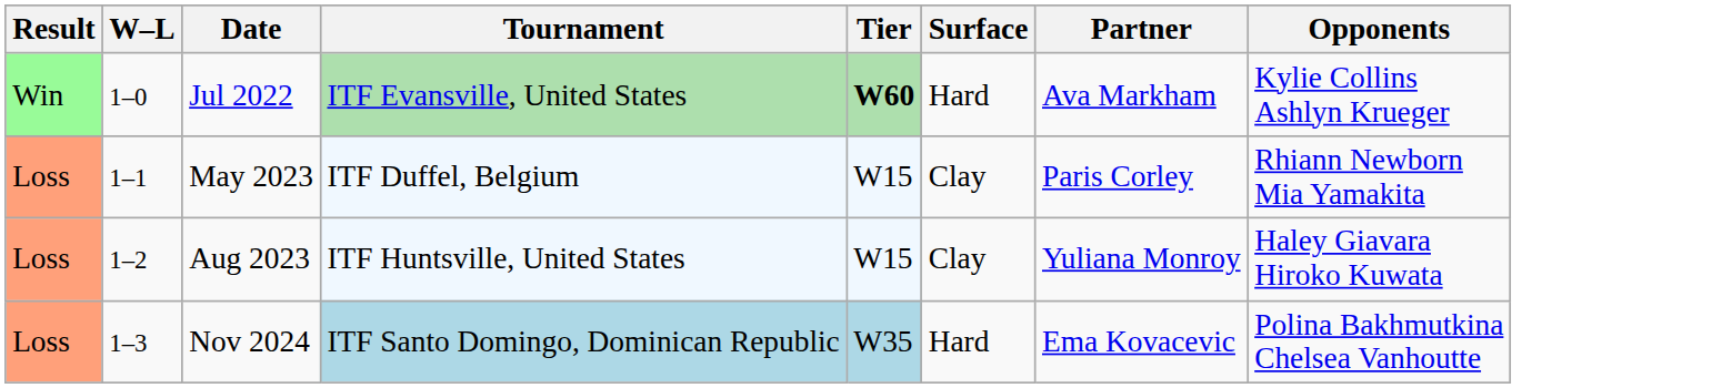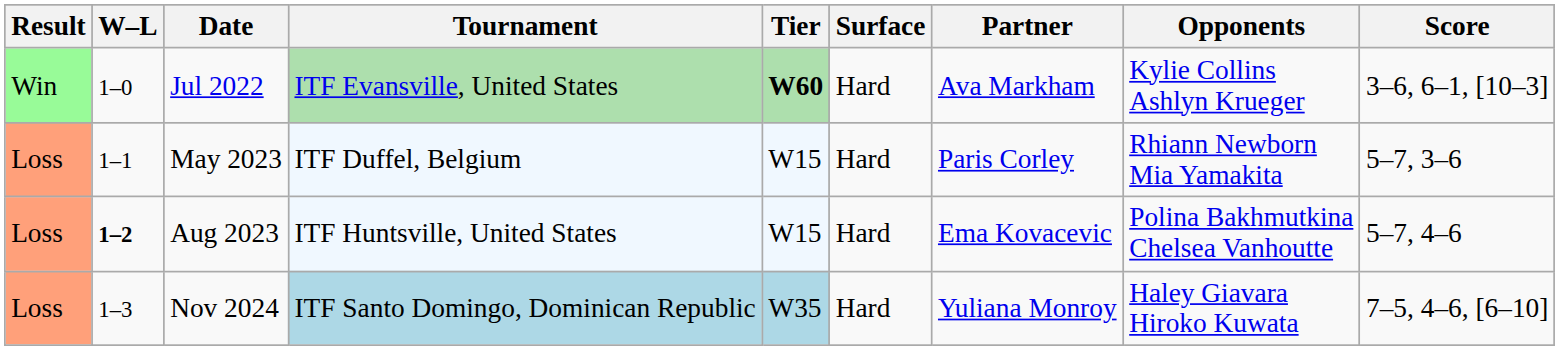+ column: Score | 3–6, 6–1, [10–3] | 5–7, 3–6 | 5–7, 4–6 | 7–5, 4–6, [6–10]
May 2023 | Surface: Clay -> Hard
Aug 2023 | W–L: normal -> bold
Aug 2023 | Surface: Clay -> Hard
Aug 2023 | Partner: Yuliana Monroy -> Ema Kovacevic
Aug 2023 | Opponents: Haley Giavara Hiroko Kuwata -> Polina Bakhmutkina Chelsea Vanhoutte
Nov 2024 | Partner: Ema Kovacevic -> Yuliana Monroy
Nov 2024 | Opponents: Polina Bakhmutkina Chelsea Vanhoutte -> Haley Giavara Hiroko Kuwata
